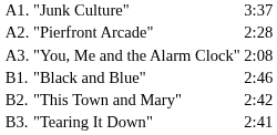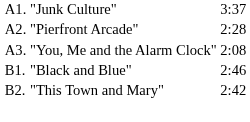- row: B3. | "Tearing It Down" | 2:41
